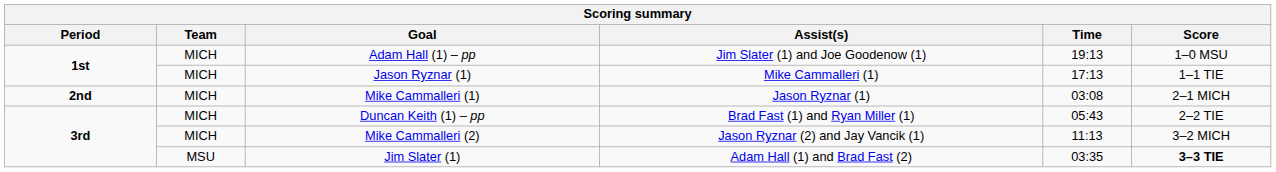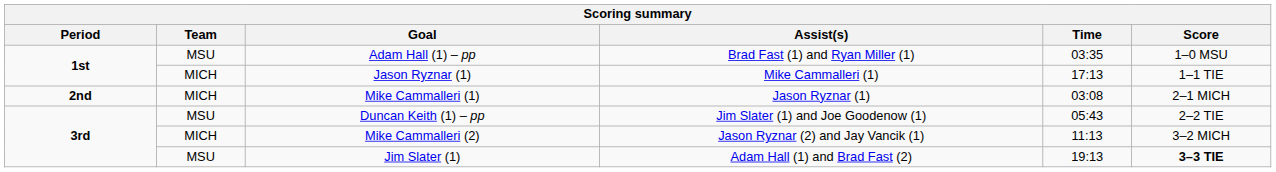Adam Hall (1) – pp | Team: MICH -> MSU
Adam Hall (1) – pp | Assist(s): Jim Slater (1) and Joe Goodenow (1) -> Brad Fast (1) and Ryan Miller (1)
Adam Hall (1) – pp | Time: 19:13 -> 03:35
Duncan Keith (1) – pp | Team: MICH -> MSU
Duncan Keith (1) – pp | Assist(s): Brad Fast (1) and Ryan Miller (1) -> Jim Slater (1) and Joe Goodenow (1)
Jim Slater (1) | Time: 03:35 -> 19:13
